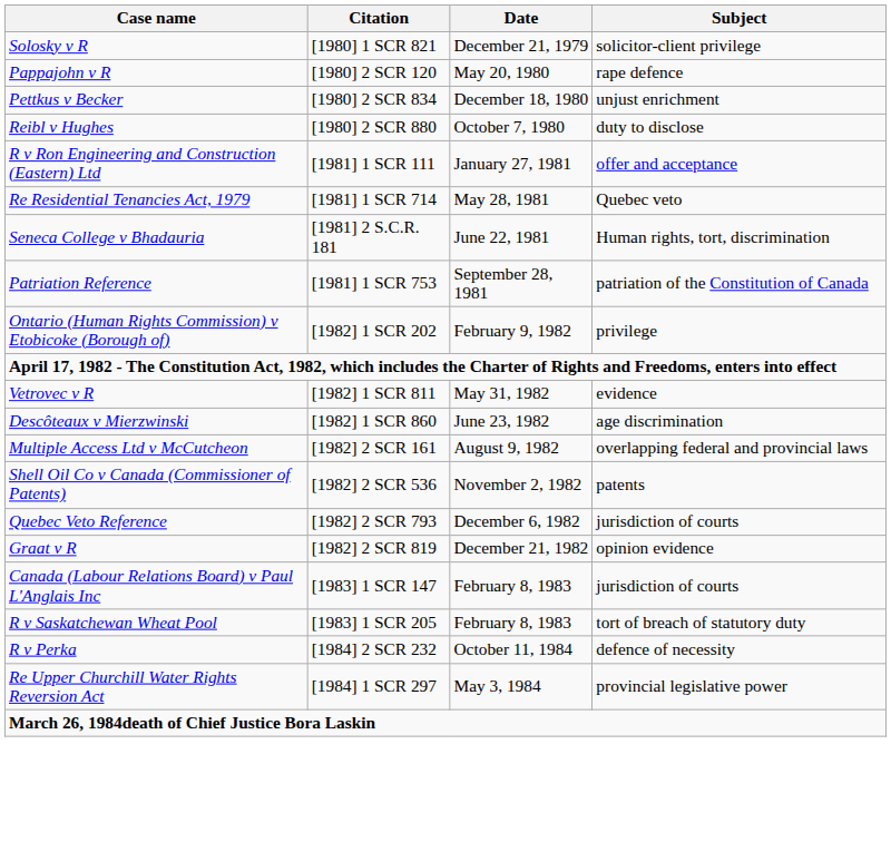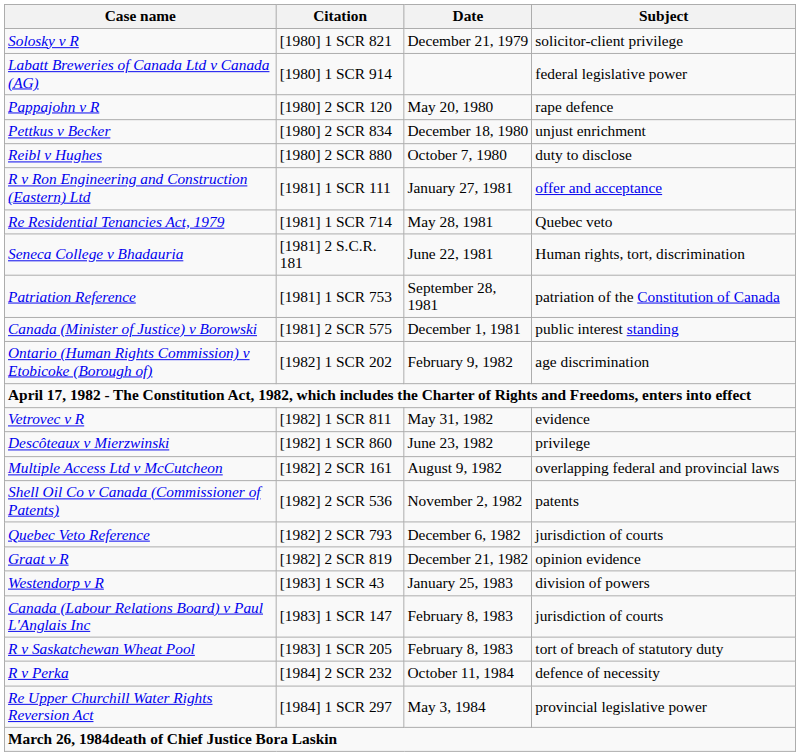+ row: Labatt Breweries of Canada Ltd v Canada (AG) | [1980] 1 SCR 914 | federal legislative power
+ row: Canada (Minister of Justice) v Borowski | [1981] 2 SCR 575 | December 1, 1981 | public interest standing
Ontario (Human Rights Commission) v Etobicoke (Borough of) | Subject: privilege -> age discrimination
Descôteaux v Mierzwinski | Subject: age discrimination -> privilege
+ row: Westendorp v R | [1983] 1 SCR 43 | January 25, 1983 | division of powers
